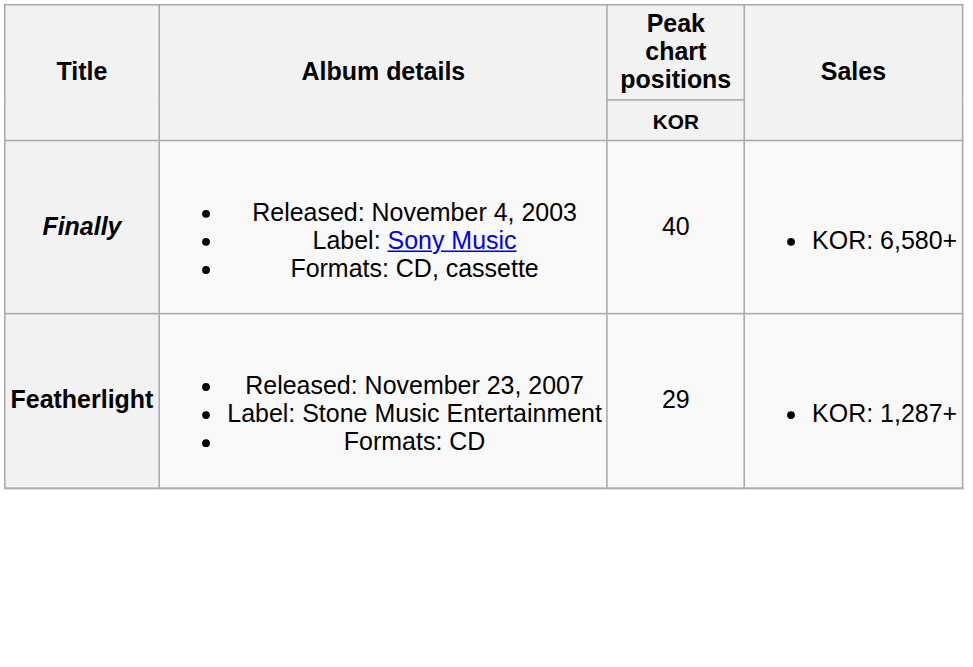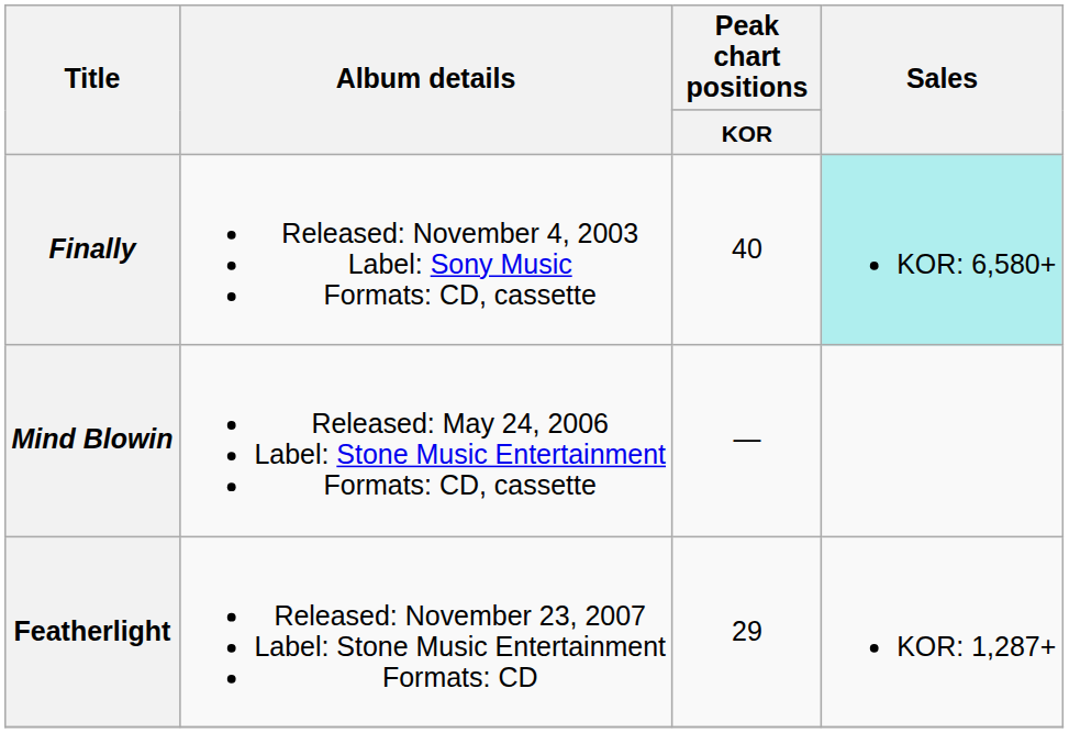Finally | Sales: no background -> paleturquoise background
+ row: Mind Blowin | Released: May 24, 2006 Label: Stone Music Entertainment Formats: CD, cassette | —
